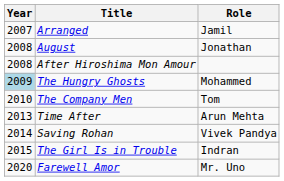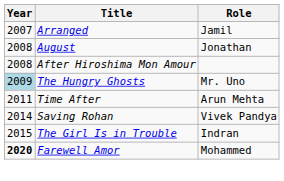The Hungry Ghosts | Role: Mohammed -> Mr. Uno
- row: 2010 | The Company Men | Tom
Time After | Year: 2013 -> 2011
Farewell Amor | Year: normal -> bold
Farewell Amor | Role: Mr. Uno -> Mohammed
